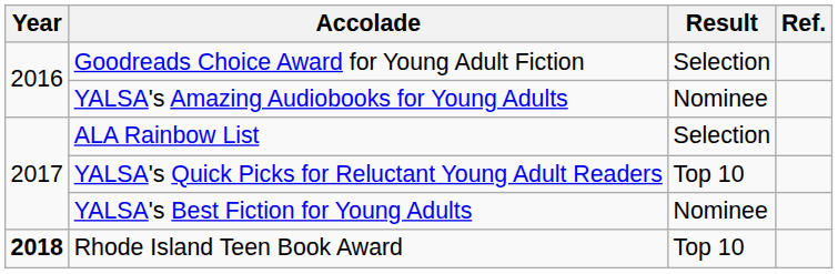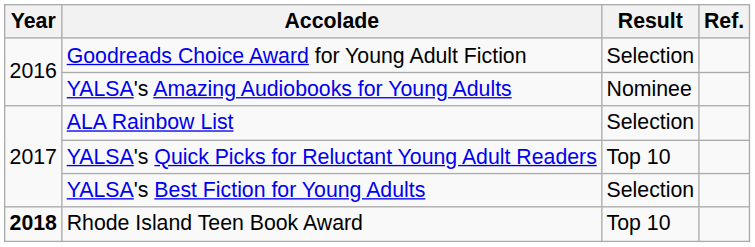YALSA's Best Fiction for Young Adults | Result: Nominee -> Selection
